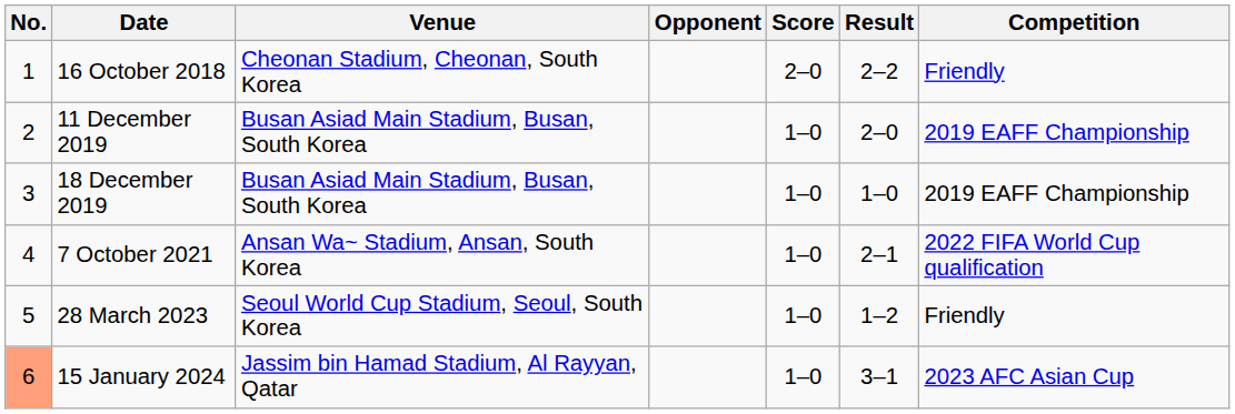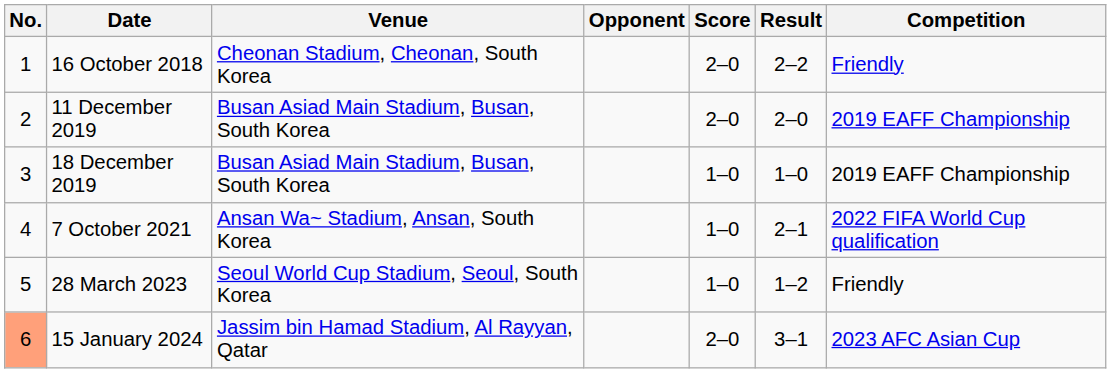11 December 2019 | Score: 1–0 -> 2–0
15 January 2024 | Score: 1–0 -> 2–0
